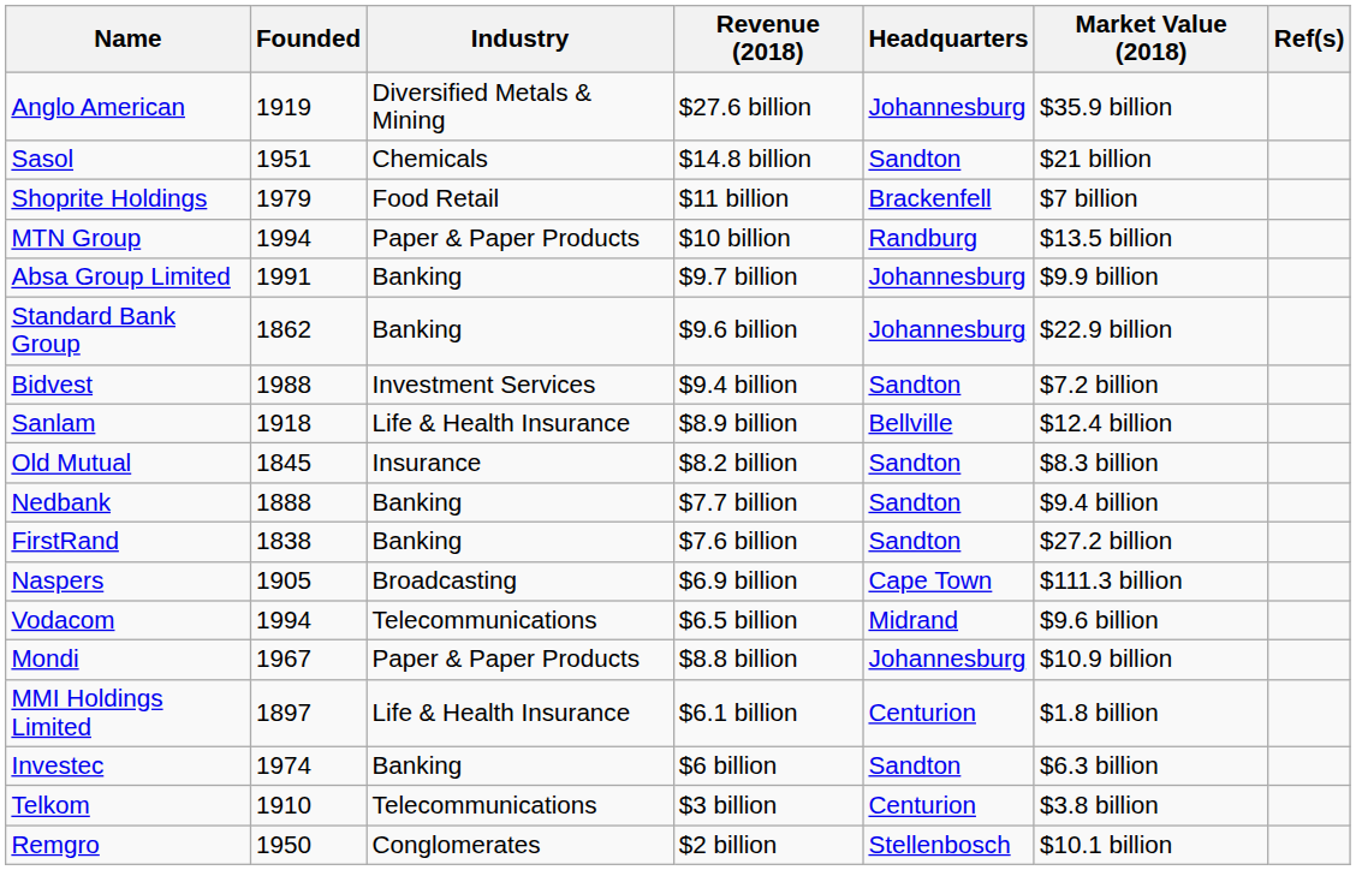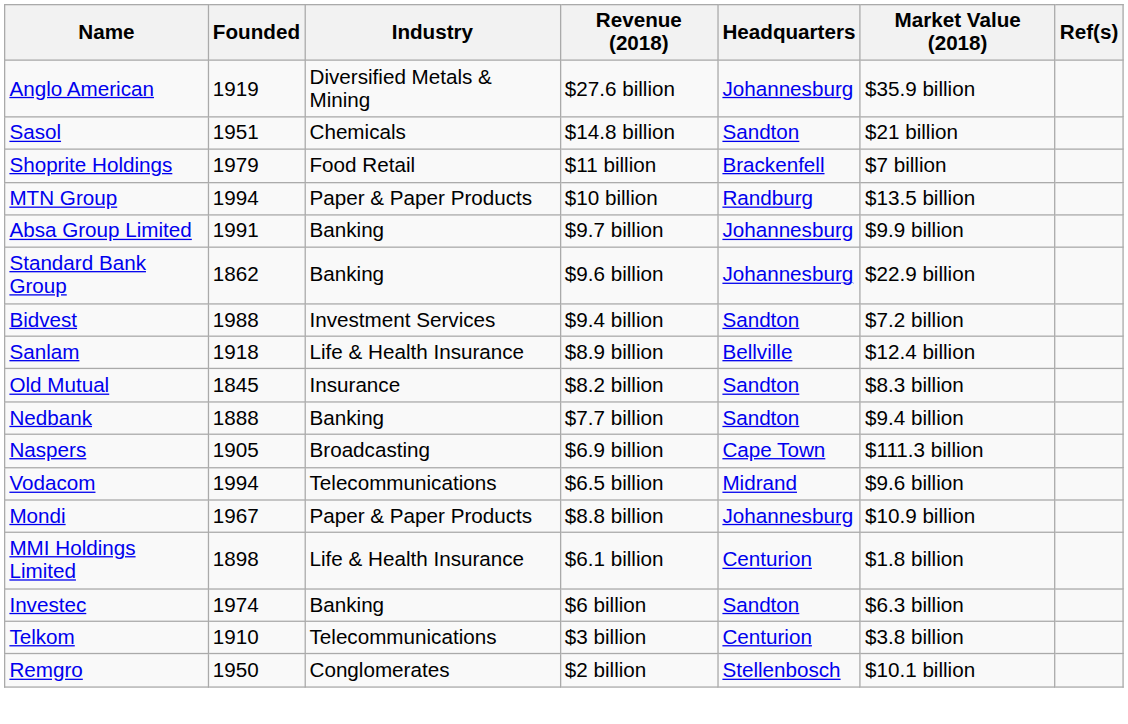- row: FirstRand | 1838 | Banking | $7.6 billion | Sandton | $27.2 billion
MMI Holdings Limited | Founded: 1897 -> 1898
